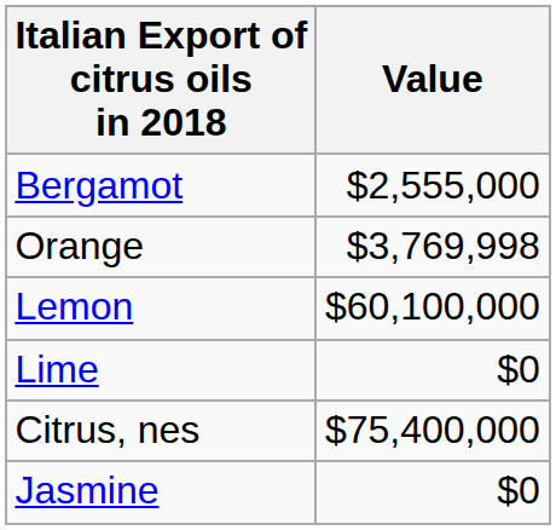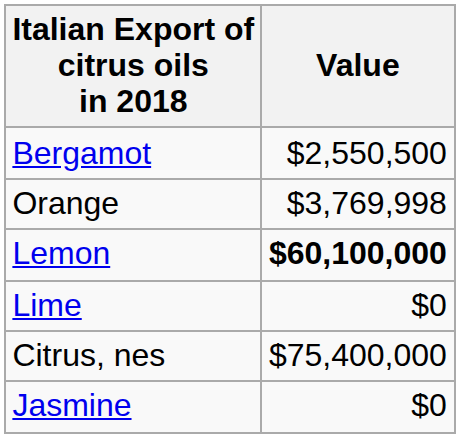Bergamot | Value: $2,555,000 -> $2,550,500
Lemon | Value: normal -> bold
